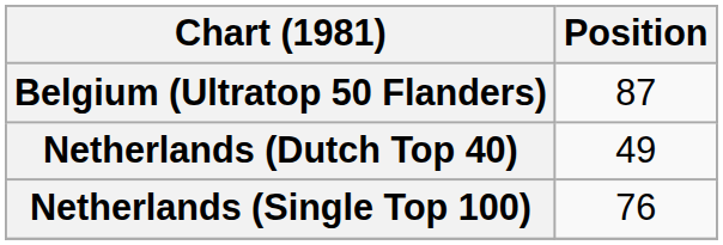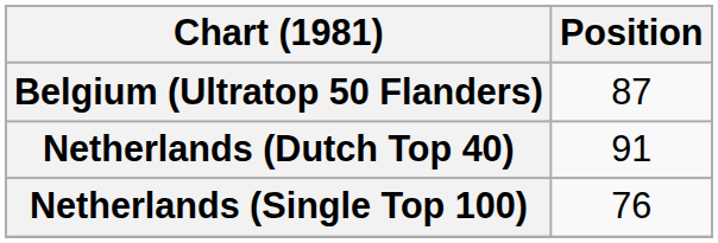Netherlands (Dutch Top 40) | Position: 49 -> 91
